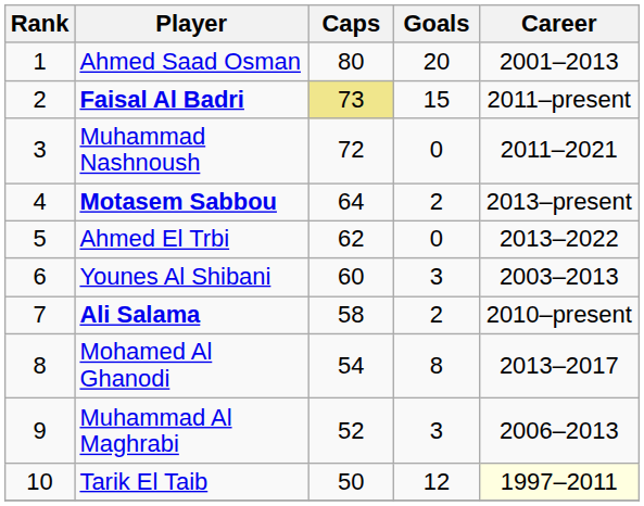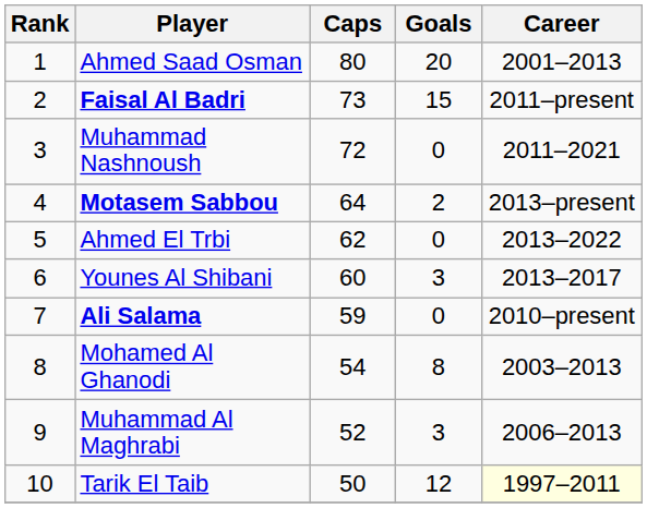Faisal Al Badri | Caps: khaki background -> no background
Younes Al Shibani | Career: 2003–2013 -> 2013–2017
Ali Salama | Caps: 58 -> 59
Ali Salama | Goals: 2 -> 0
Mohamed Al Ghanodi | Career: 2013–2017 -> 2003–2013
